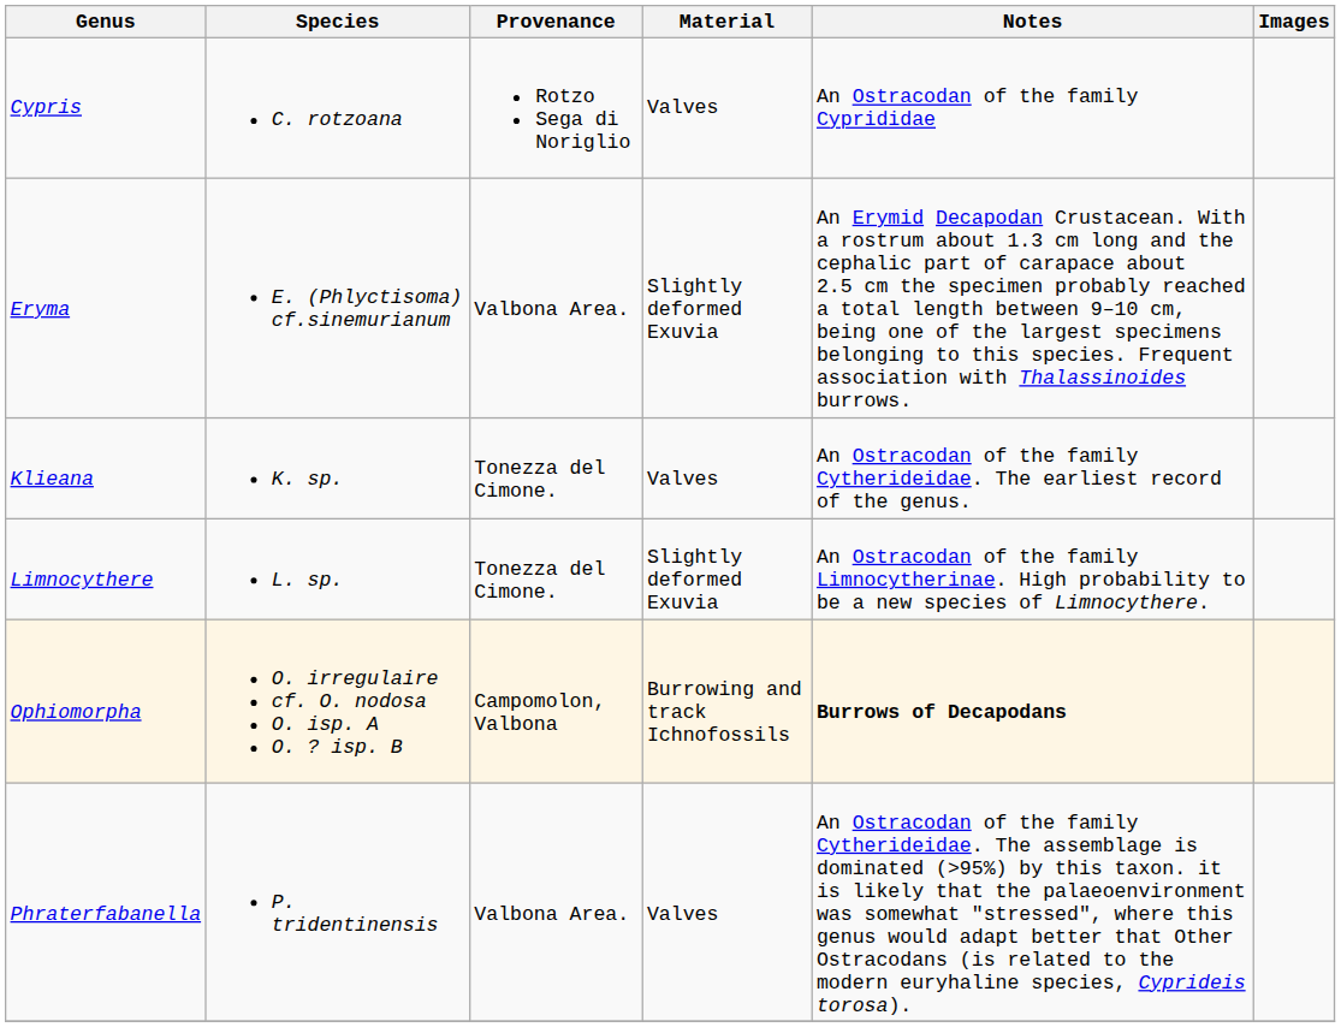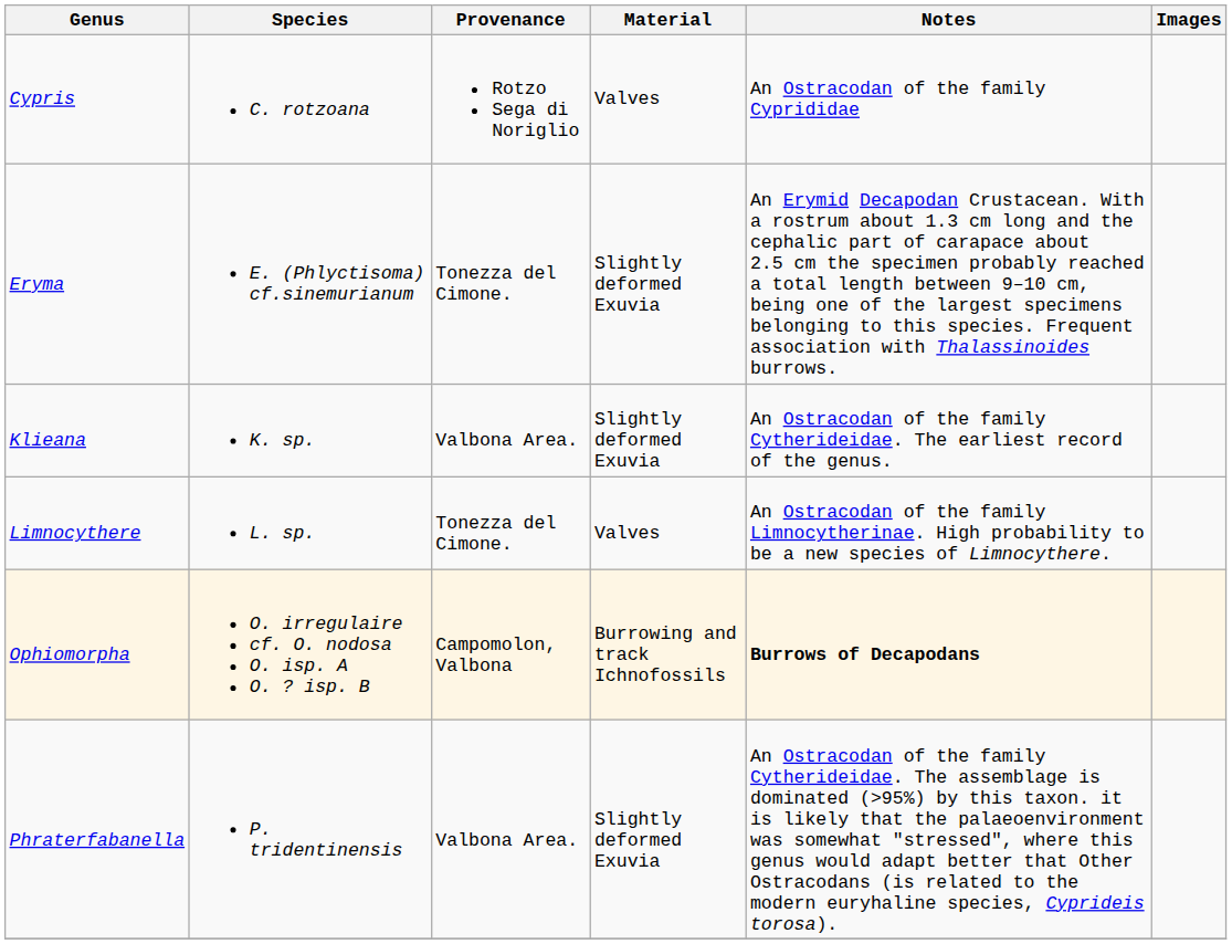Eryma | Provenance: Valbona Area. -> Tonezza del Cimone.
Klieana | Provenance: Tonezza del Cimone. -> Valbona Area.
Klieana | Material: Valves -> Slightly deformed Exuvia
Limnocythere | Material: Slightly deformed Exuvia -> Valves
Phraterfabanella | Material: Valves -> Slightly deformed Exuvia
